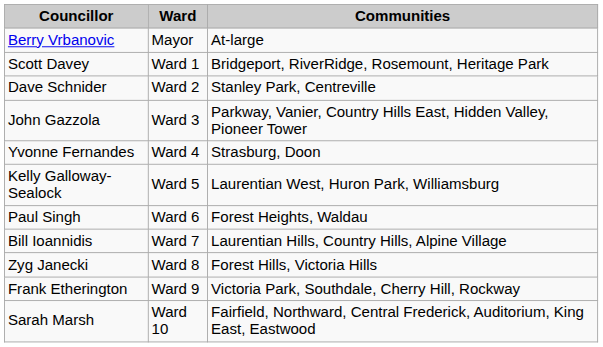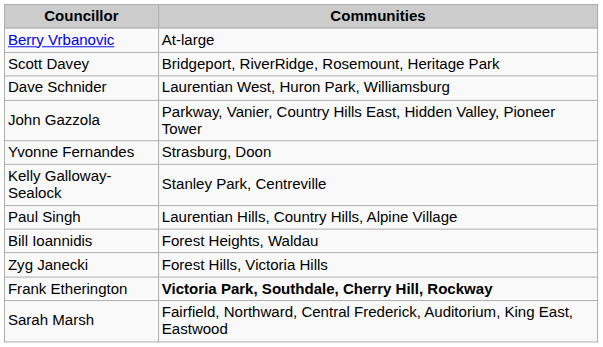- column: Ward | Mayor | Ward 1 | Ward 2 | Ward 3 | Ward 4 | Ward 5 | Ward 6 | Ward 7 | Ward 8 | Ward 9 | Ward 10
Dave Schnider | Communities: Stanley Park, Centreville -> Laurentian West, Huron Park, Williamsburg
Kelly Galloway-Sealock | Communities: Laurentian West, Huron Park, Williamsburg -> Stanley Park, Centreville
Paul Singh | Communities: Forest Heights, Waldau -> Laurentian Hills, Country Hills, Alpine Village
Bill Ioannidis | Communities: Laurentian Hills, Country Hills, Alpine Village -> Forest Heights, Waldau
Frank Etherington | Communities: normal -> bold
